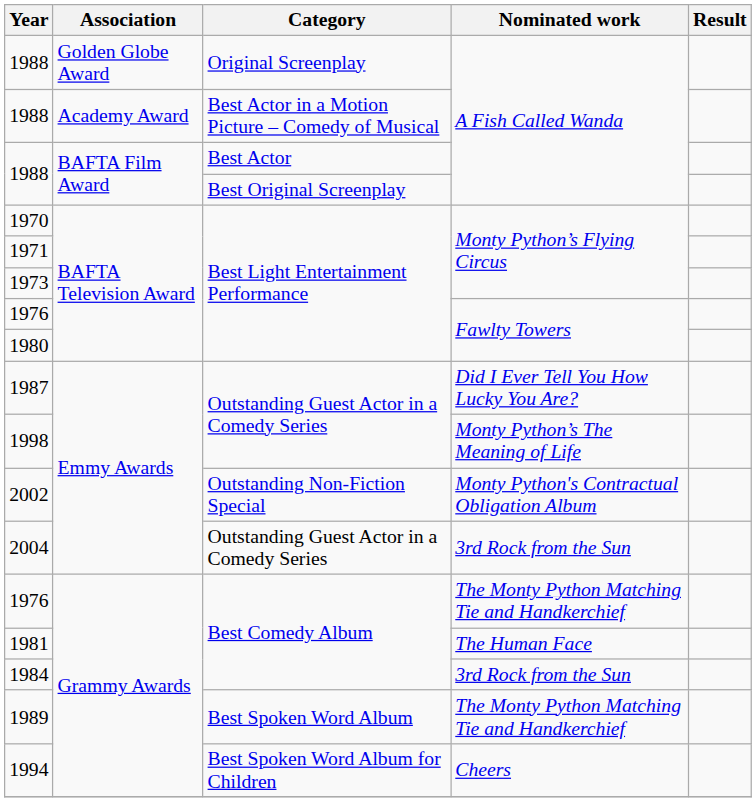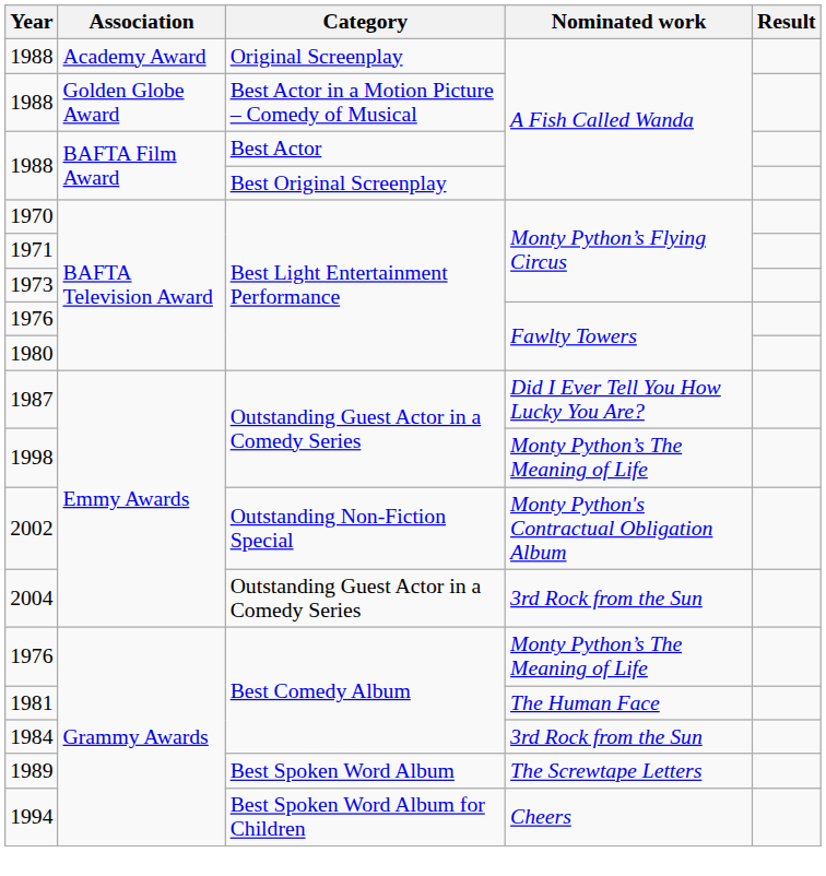1988 / Original Screenplay | Association: Golden Globe Award -> Academy Award
1988 / Best Actor in a Motion Picture – Comedy of Musical | Association: Academy Award -> Golden Globe Award
1976 / Best Comedy Album | Nominated work: The Monty Python Matching Tie and Handkerchief -> Monty Python’s The Meaning of Life
1989 | Nominated work: The Monty Python Matching Tie and Handkerchief -> The Screwtape Letters
